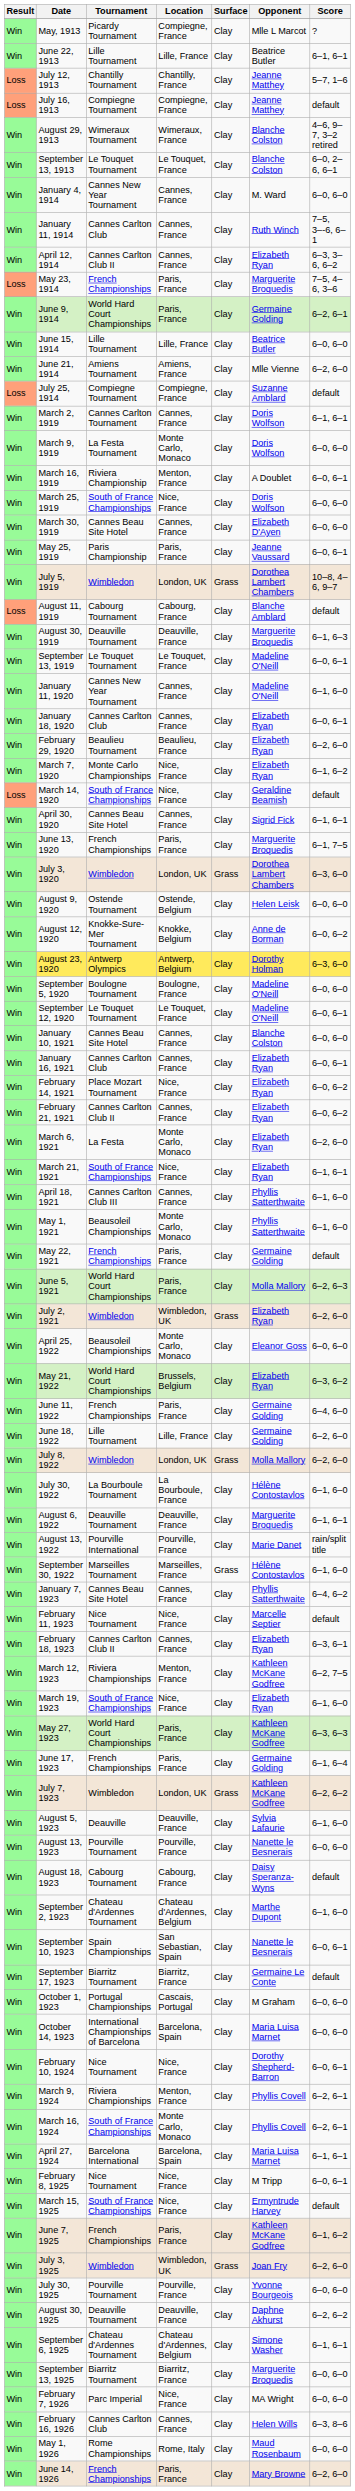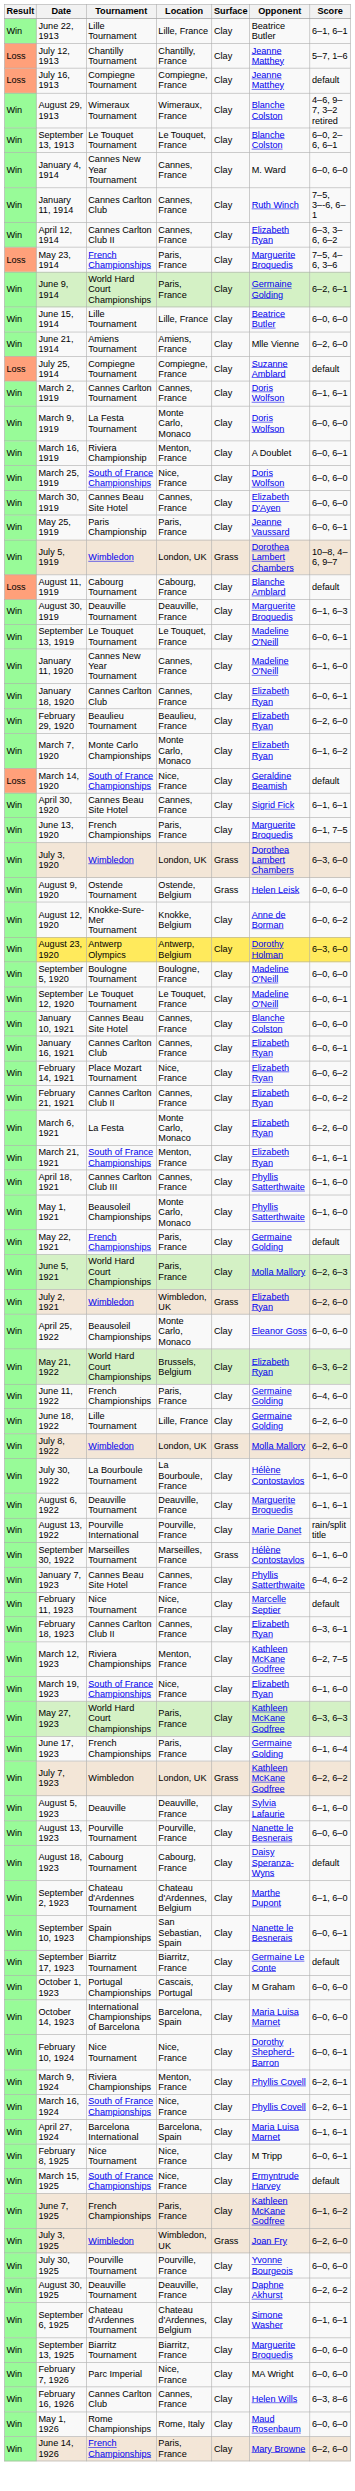- row: Win | May, 1913 | Picardy Tournament | Compiegne, France | Clay | Mlle L Marcot | ?
March 7, 1920 | Location: Nice, France -> Monte Carlo, Monaco
August 9, 1920 | Surface: Clay -> Grass
March 21, 1921 | Location: Nice, France -> Menton, France
March 16, 1924 | Location: Monte Carlo, Monaco -> Nice, France
